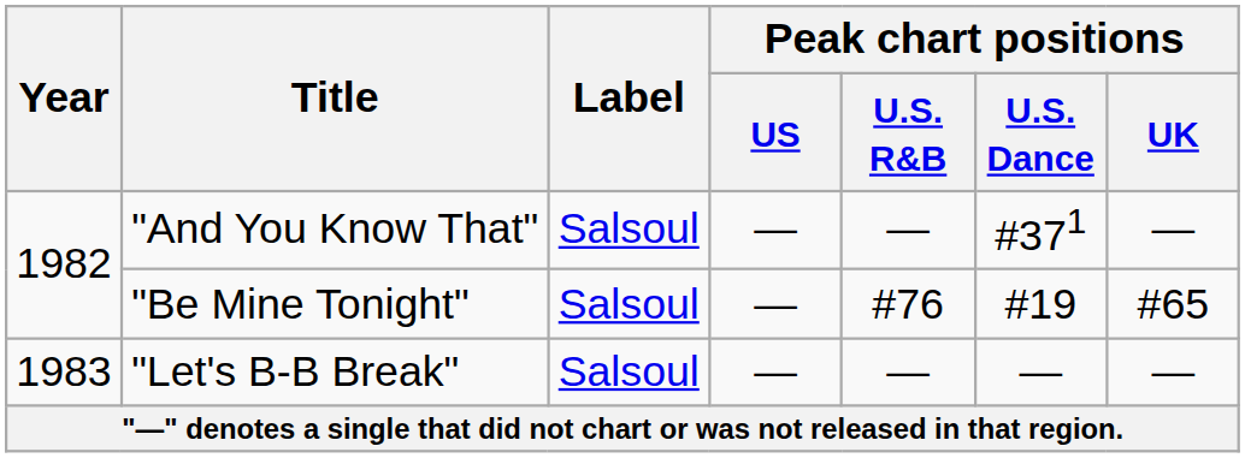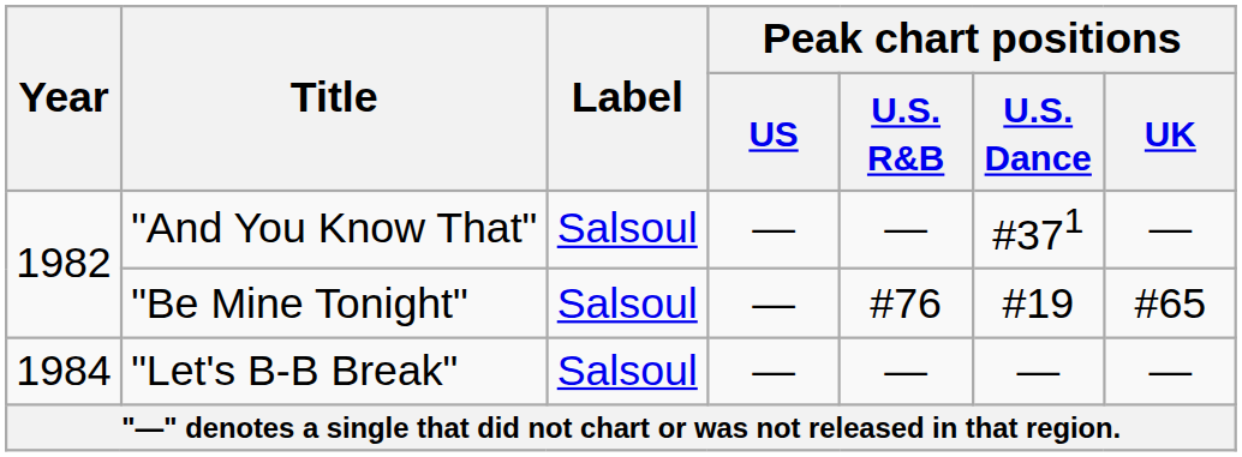"Let's B-B Break" | Year: 1983 -> 1984
